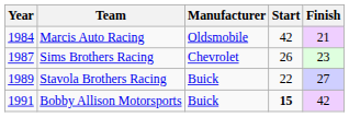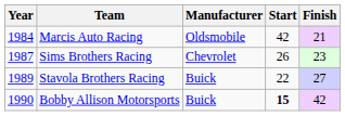Bobby Allison Motorsports | Year: 1991 -> 1990
